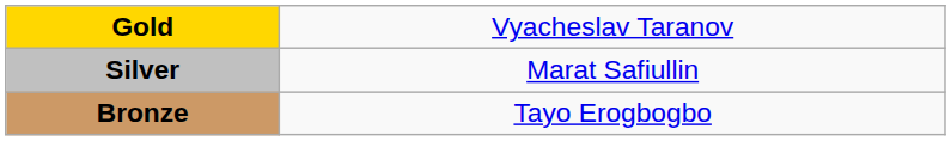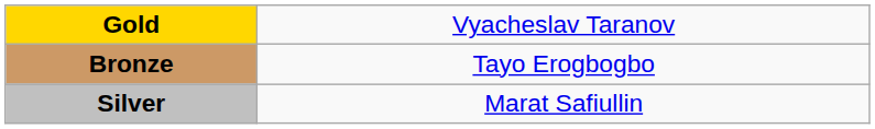rows swapped: Silver <-> Bronze
